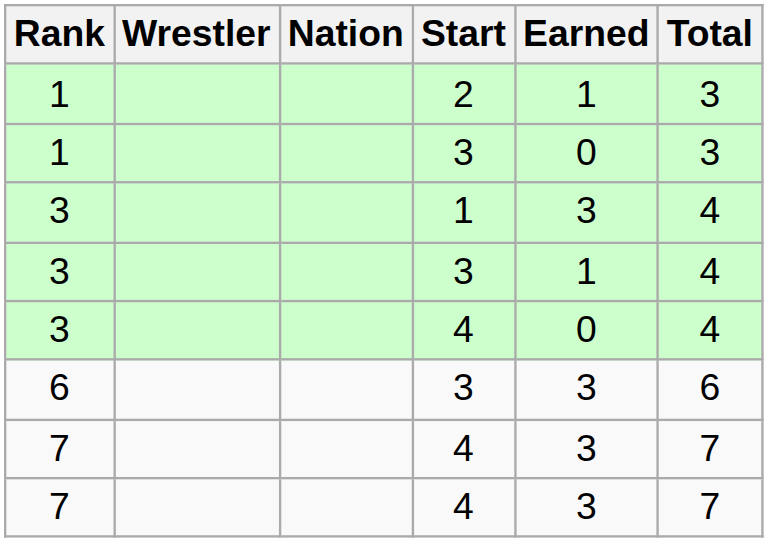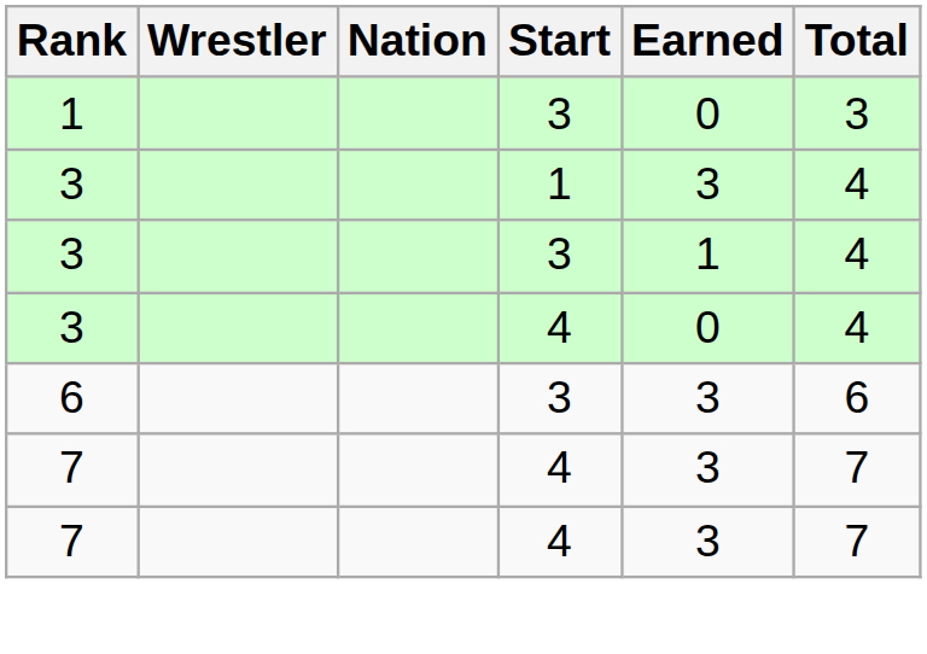- row: 1 | 2 | 1 | 3
